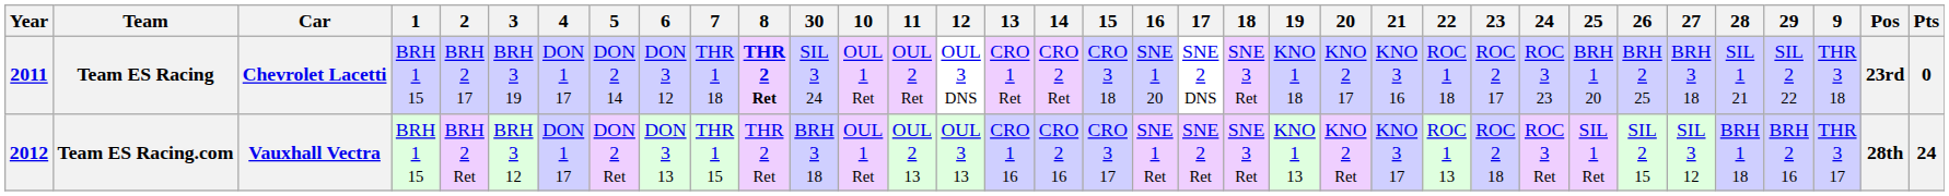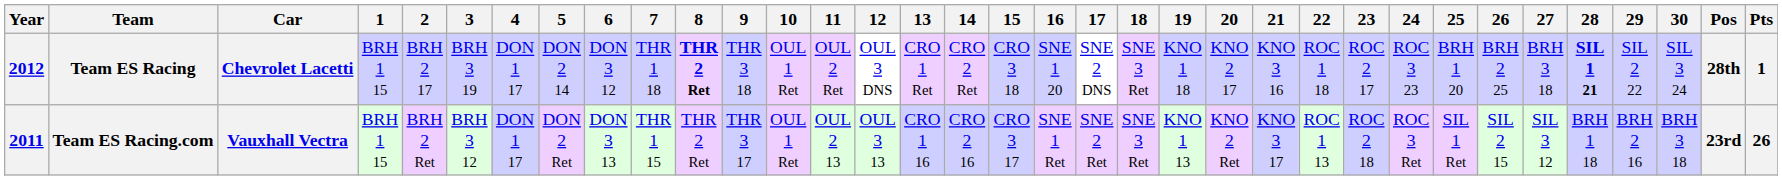columns swapped: 9 <-> 30
Team ES Racing | Year: 2011 -> 2012
Team ES Racing | 28: normal -> bold
Team ES Racing | Pos: 23rd -> 28th
Team ES Racing | Pts: 0 -> 1
Team ES Racing.com | Year: 2012 -> 2011
Team ES Racing.com | Pos: 28th -> 23rd
Team ES Racing.com | Pts: 24 -> 26
